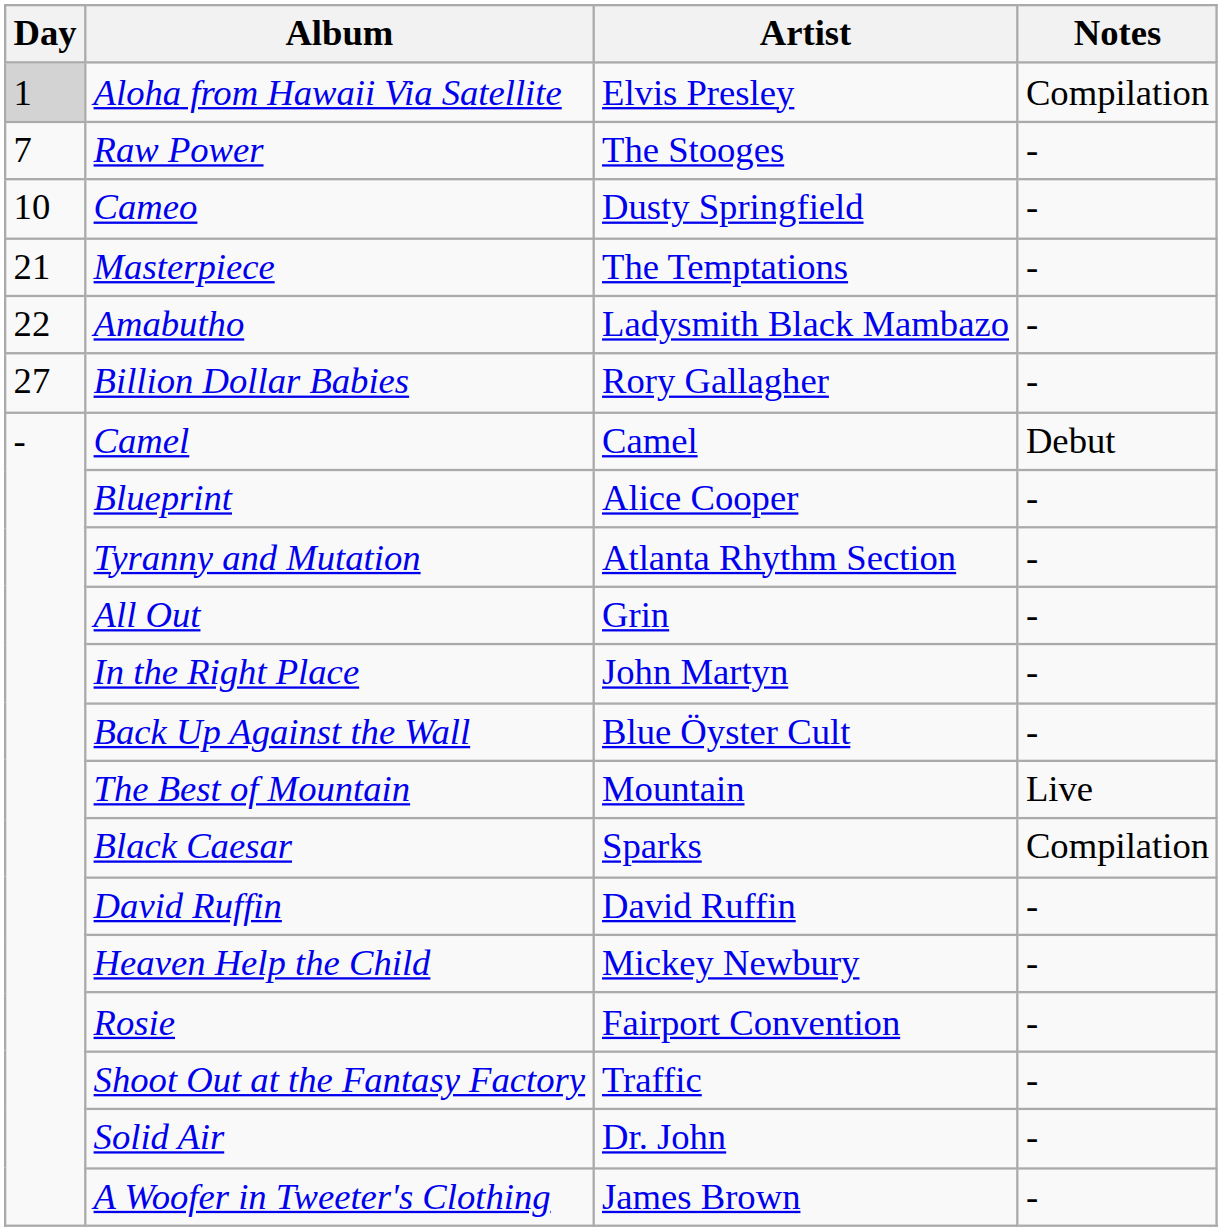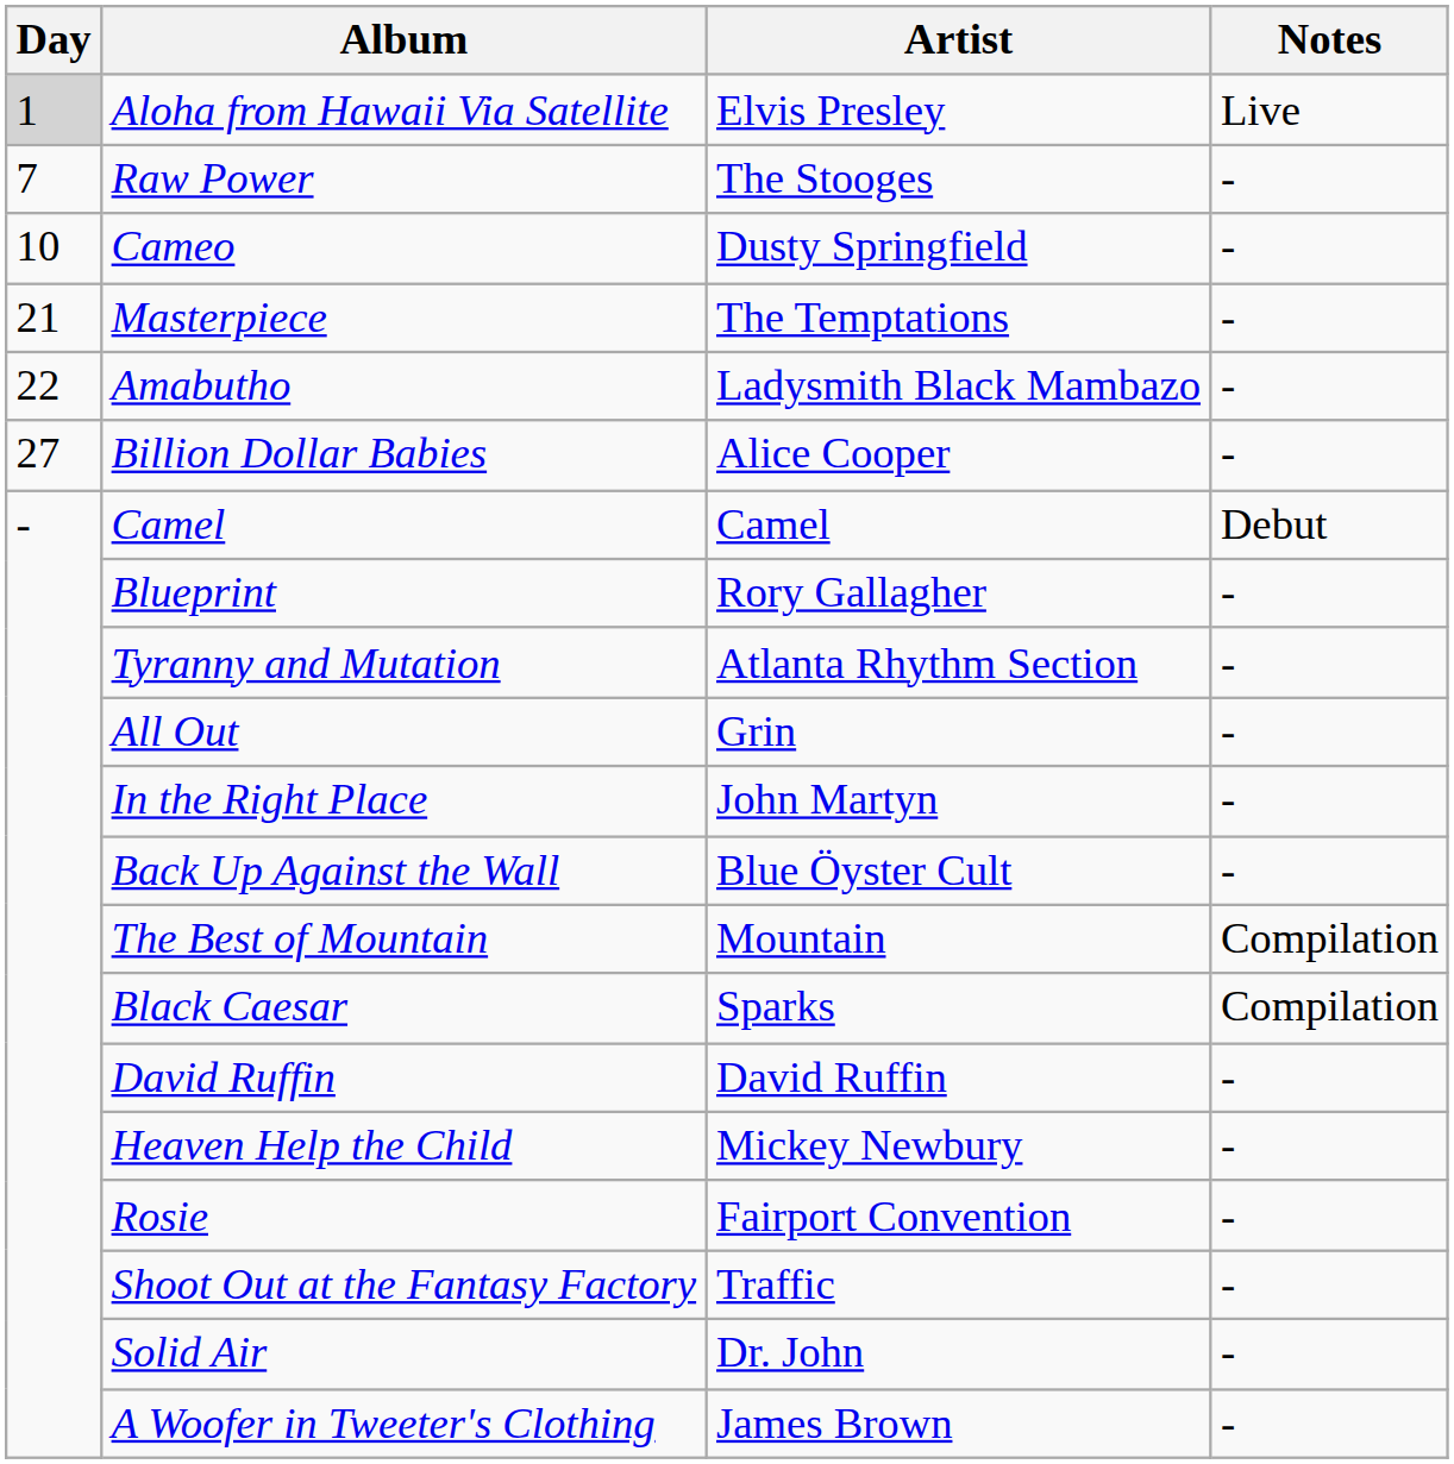Aloha from Hawaii Via Satellite | Notes: Compilation -> Live
Billion Dollar Babies | Artist: Rory Gallagher -> Alice Cooper
Blueprint | Artist: Alice Cooper -> Rory Gallagher
The Best of Mountain | Notes: Live -> Compilation
